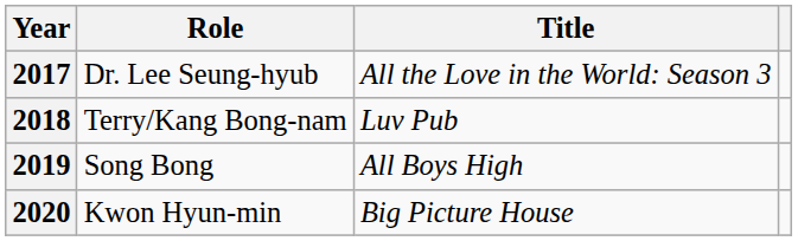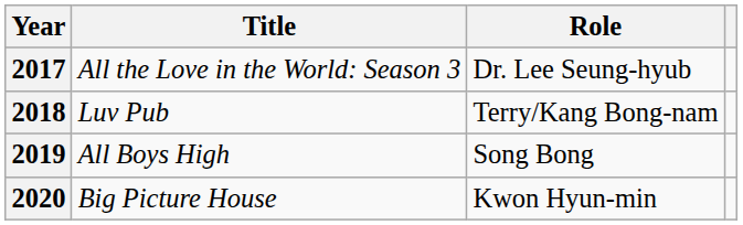columns swapped: Title <-> Role
